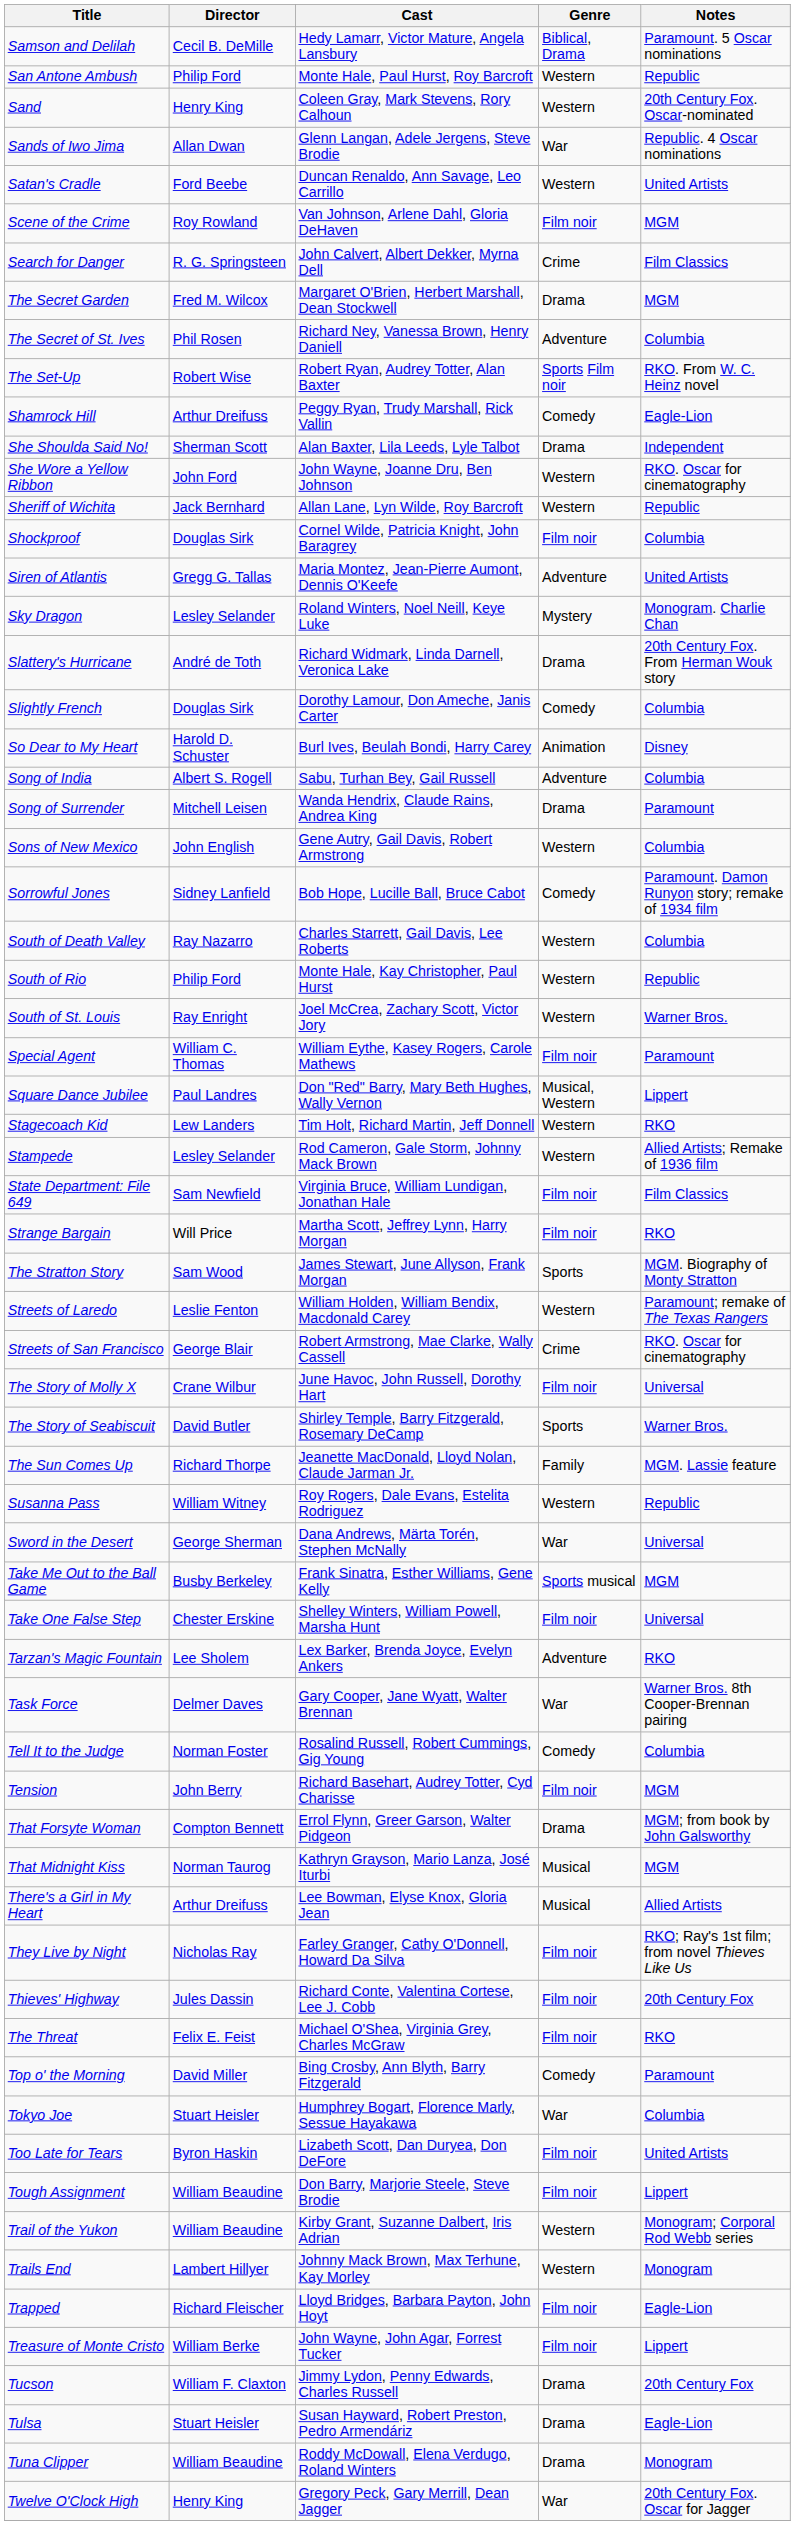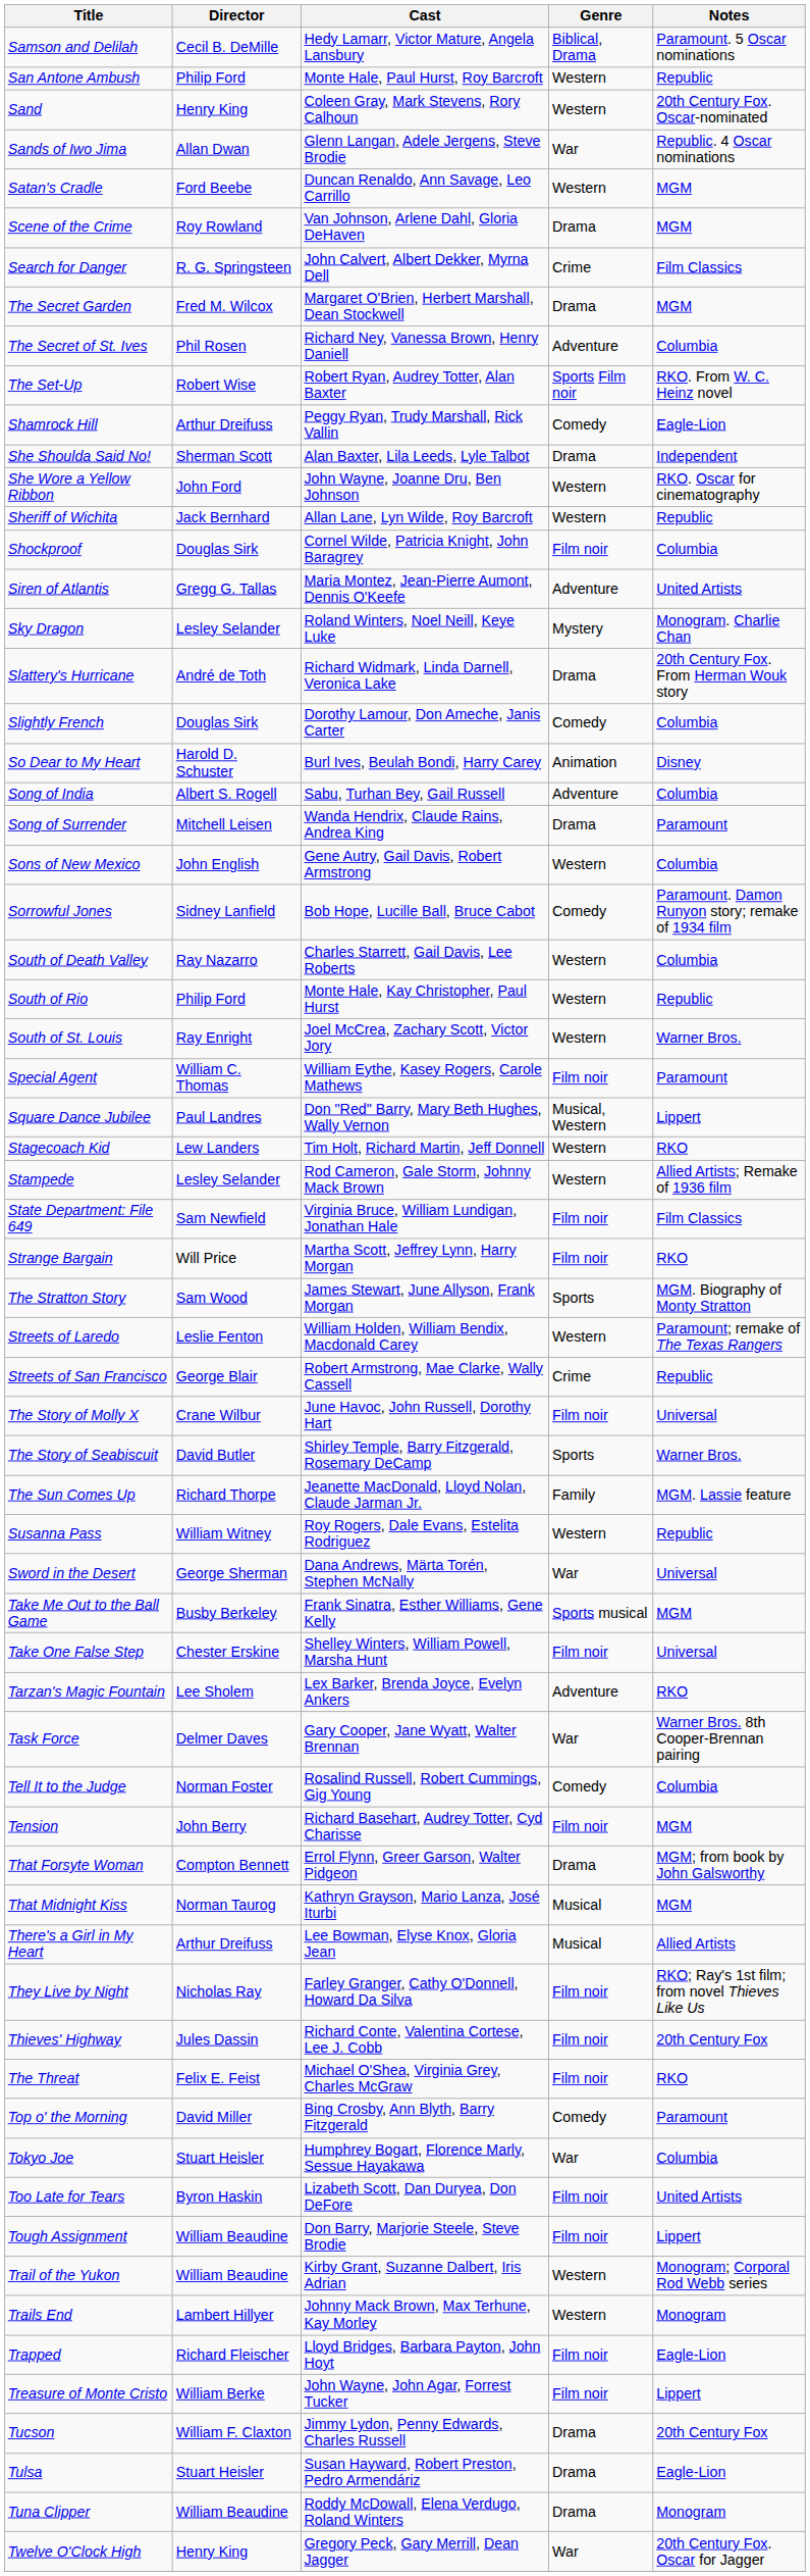Satan's Cradle | Notes: United Artists -> MGM
Scene of the Crime | Genre: Film noir -> Drama
Streets of San Francisco | Notes: RKO. Oscar for cinematography -> Republic
